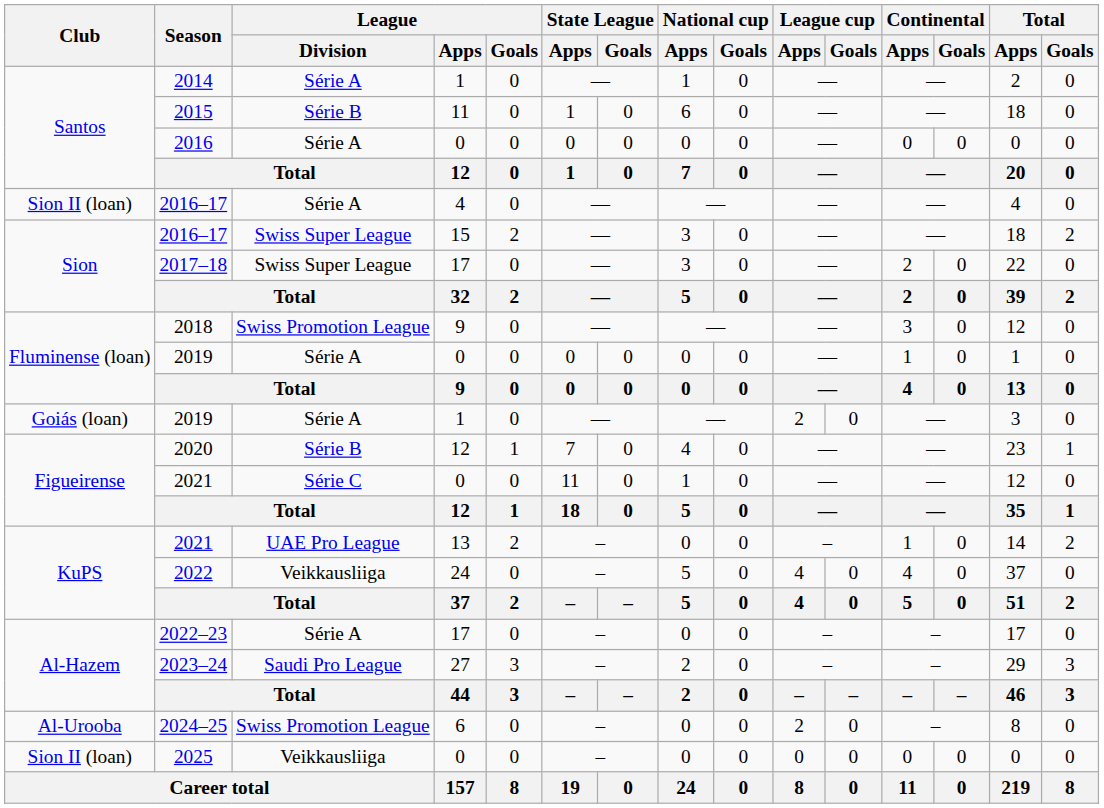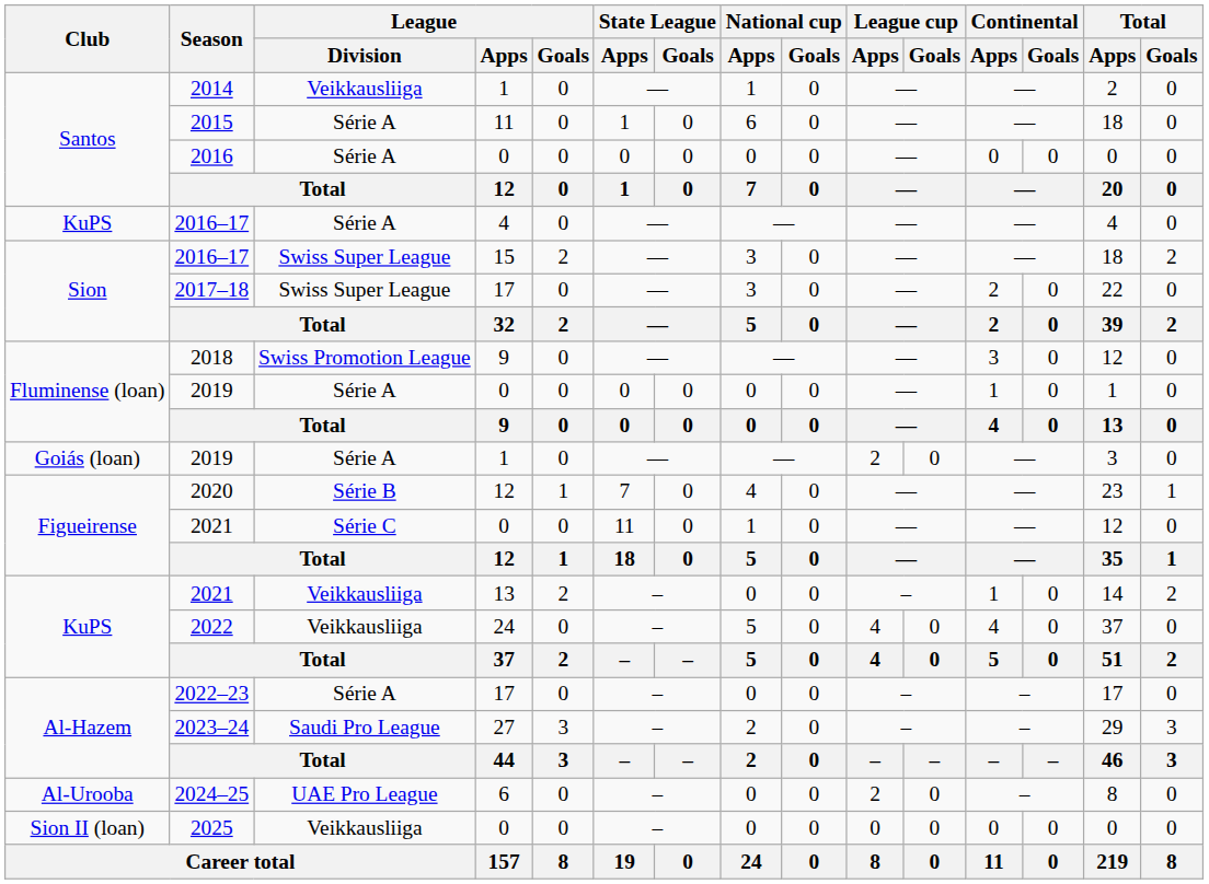2014 | League / Division: Série A -> Veikkausliiga
2015 | League / Division: Série B -> Série A
2016–17 / 4 | Club: Sion II (loan) -> KuPS
2021 / 13 | League / Division: UAE Pro League -> Veikkausliiga
2024–25 | League / Division: Swiss Promotion League -> UAE Pro League
